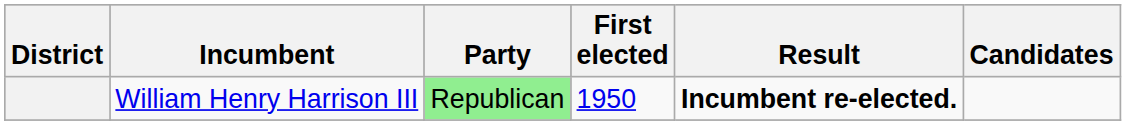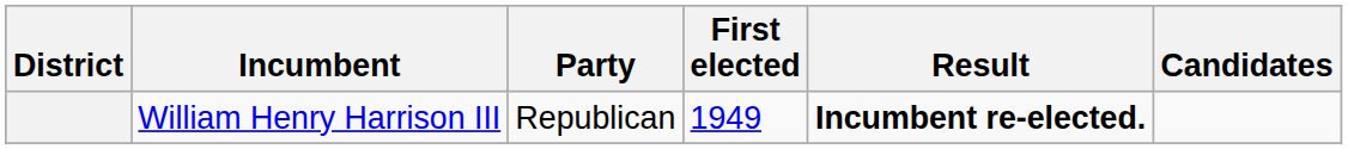William Henry Harrison III | Party: lightgreen background -> no background
William Henry Harrison III | First elected: 1950 -> 1949
